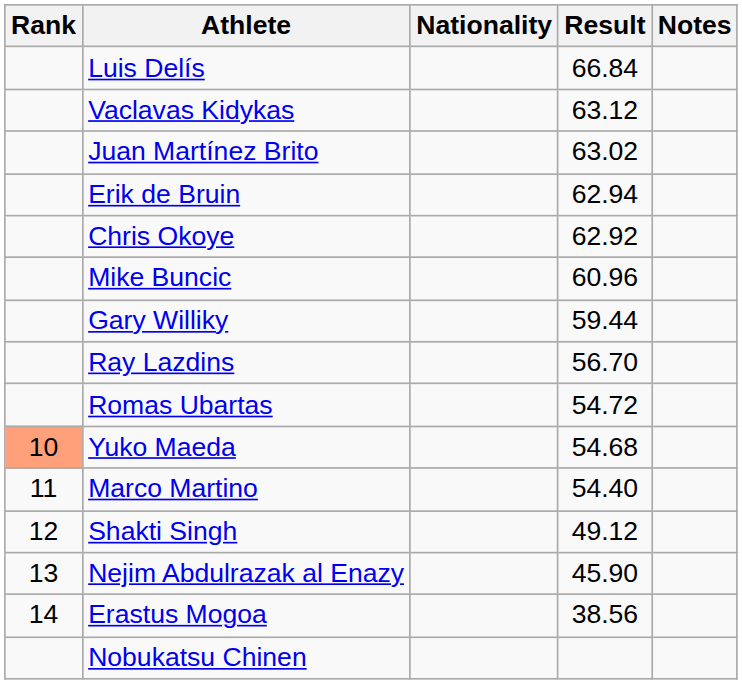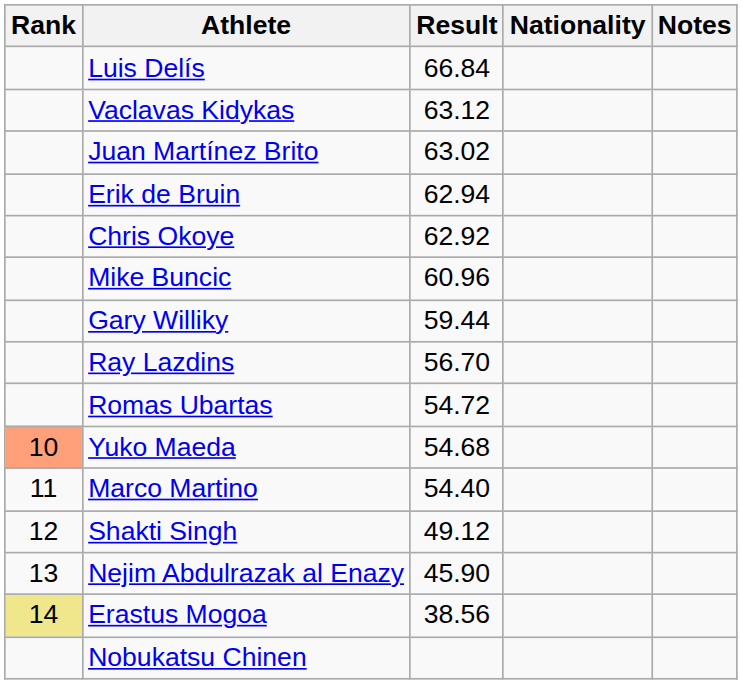columns swapped: Nationality <-> Result
Erastus Mogoa | Rank: no background -> khaki background
